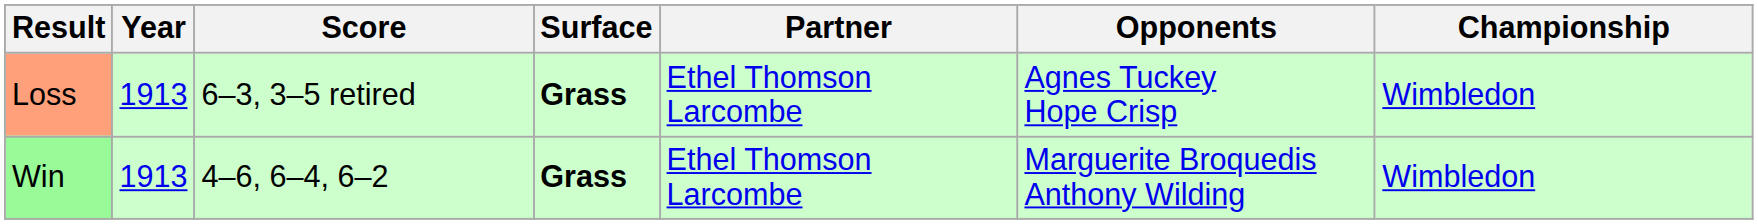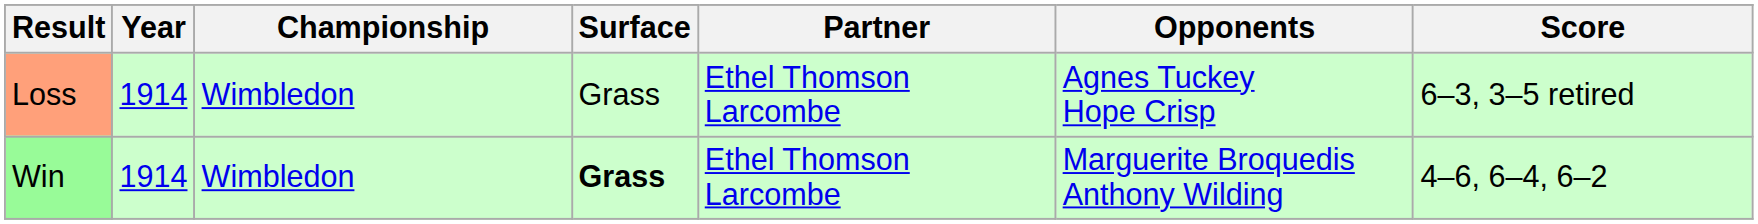columns swapped: Championship <-> Score
Loss | Year: 1913 -> 1914
Loss | Surface: bold -> normal
Win | Year: 1913 -> 1914
